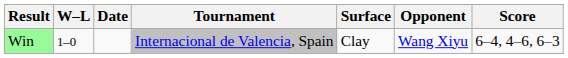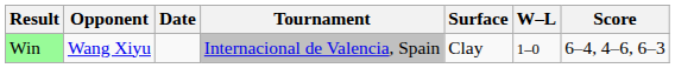columns swapped: W–L <-> Opponent
